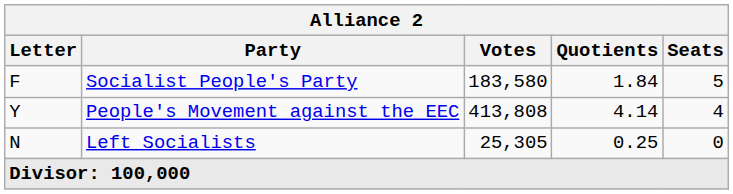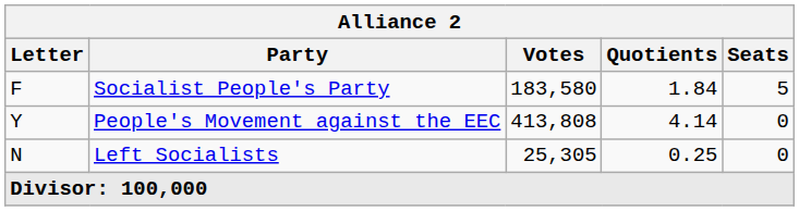People's Movement against the EEC | Seats: 4 -> 0
